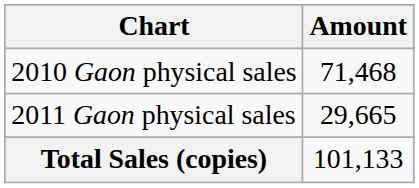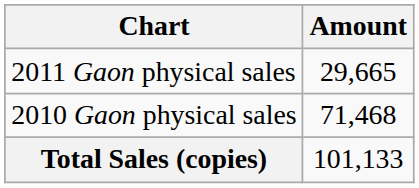rows swapped: 2010 Gaon physical sales <-> 2011 Gaon physical sales
